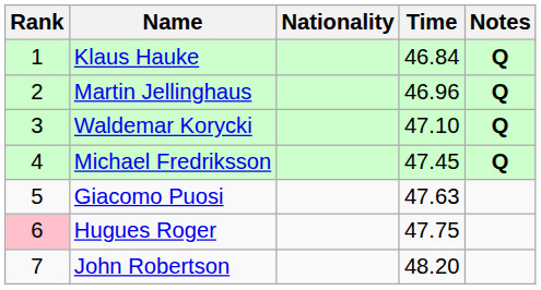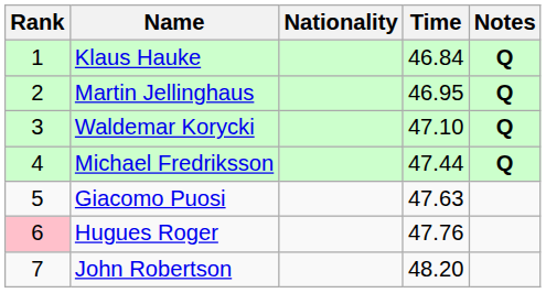Martin Jellinghaus | Time: 46.96 -> 46.95
Michael Fredriksson | Time: 47.45 -> 47.44
Hugues Roger | Time: 47.75 -> 47.76
